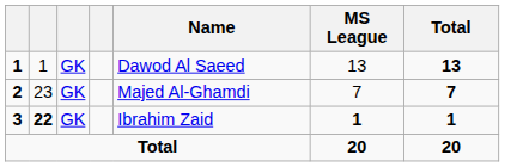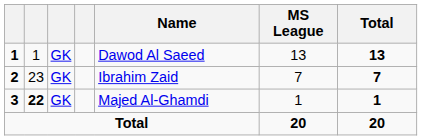2 | Name: Majed Al-Ghamdi -> Ibrahim Zaid
3 | Name: Ibrahim Zaid -> Majed Al-Ghamdi
3 | MS League: bold -> normal
